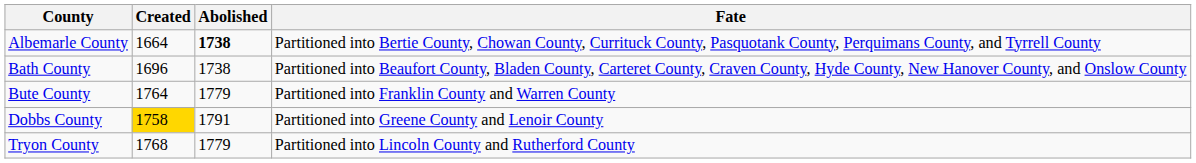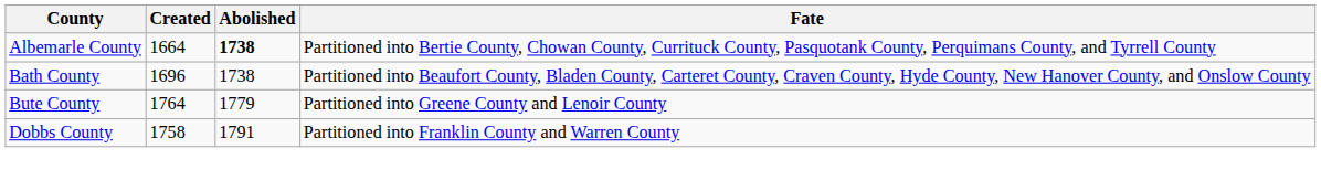Bute County | Fate: Partitioned into Franklin County and Warren County -> Partitioned into Greene County and Lenoir County
Dobbs County | Created: gold background -> no background
Dobbs County | Fate: Partitioned into Greene County and Lenoir County -> Partitioned into Franklin County and Warren County
- row: Tryon County | 1768 | 1779 | Partitioned into Lincoln County and Rutherford County
